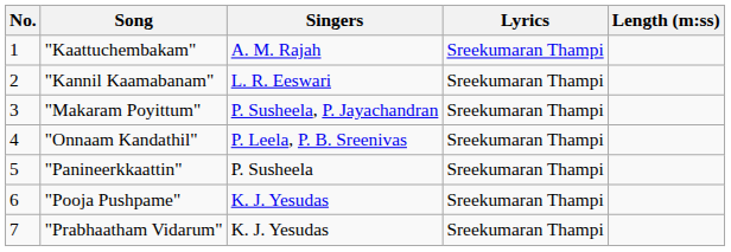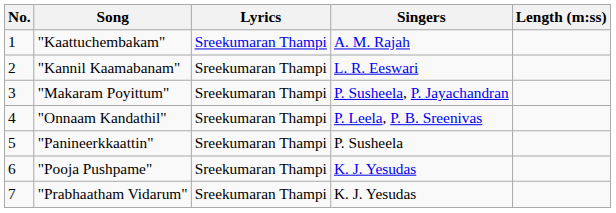columns swapped: Singers <-> Lyrics
